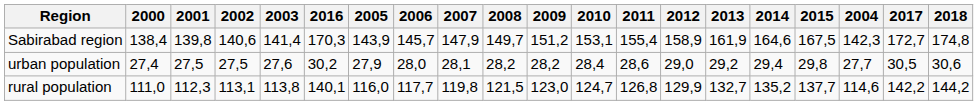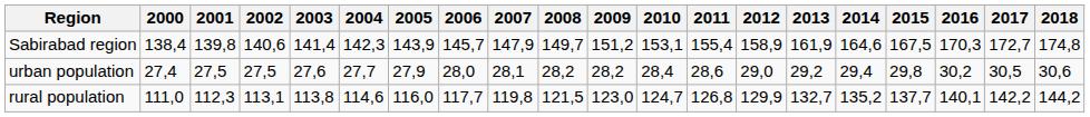columns swapped: 2004 <-> 2016
